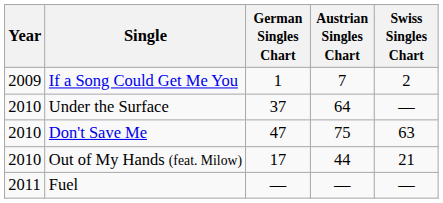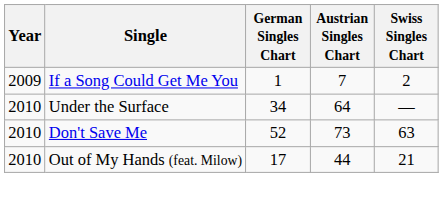Under the Surface | German Singles Chart: 37 -> 34
Don't Save Me | German Singles Chart: 47 -> 52
Don't Save Me | Austrian Singles Chart: 75 -> 73
- row: 2011 | Fuel | — | — | —
